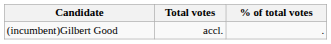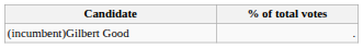- column: Total votes | accl.
